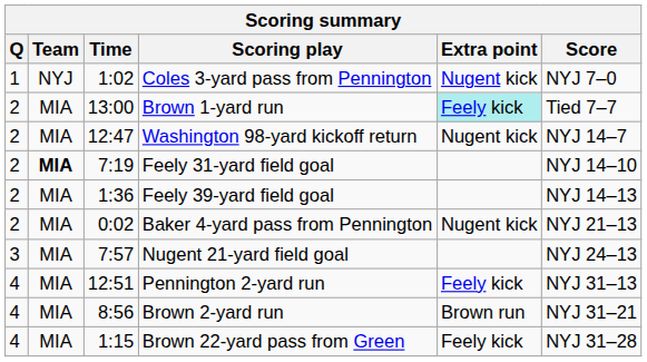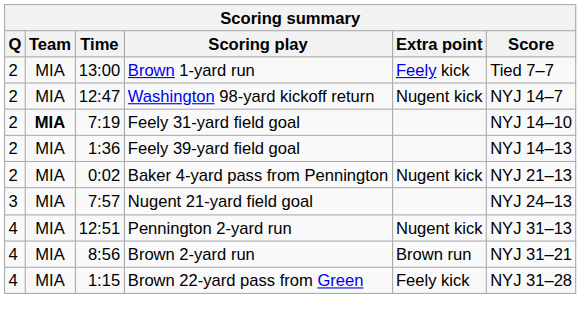- row: 1 | NYJ | 1:02 | Coles 3-yard pass from Pennington | Nugent kick | NYJ 7–0
Brown 1-yard run | Extra point: paleturquoise background -> no background
Pennington 2-yard run | Extra point: Feely kick -> Nugent kick
